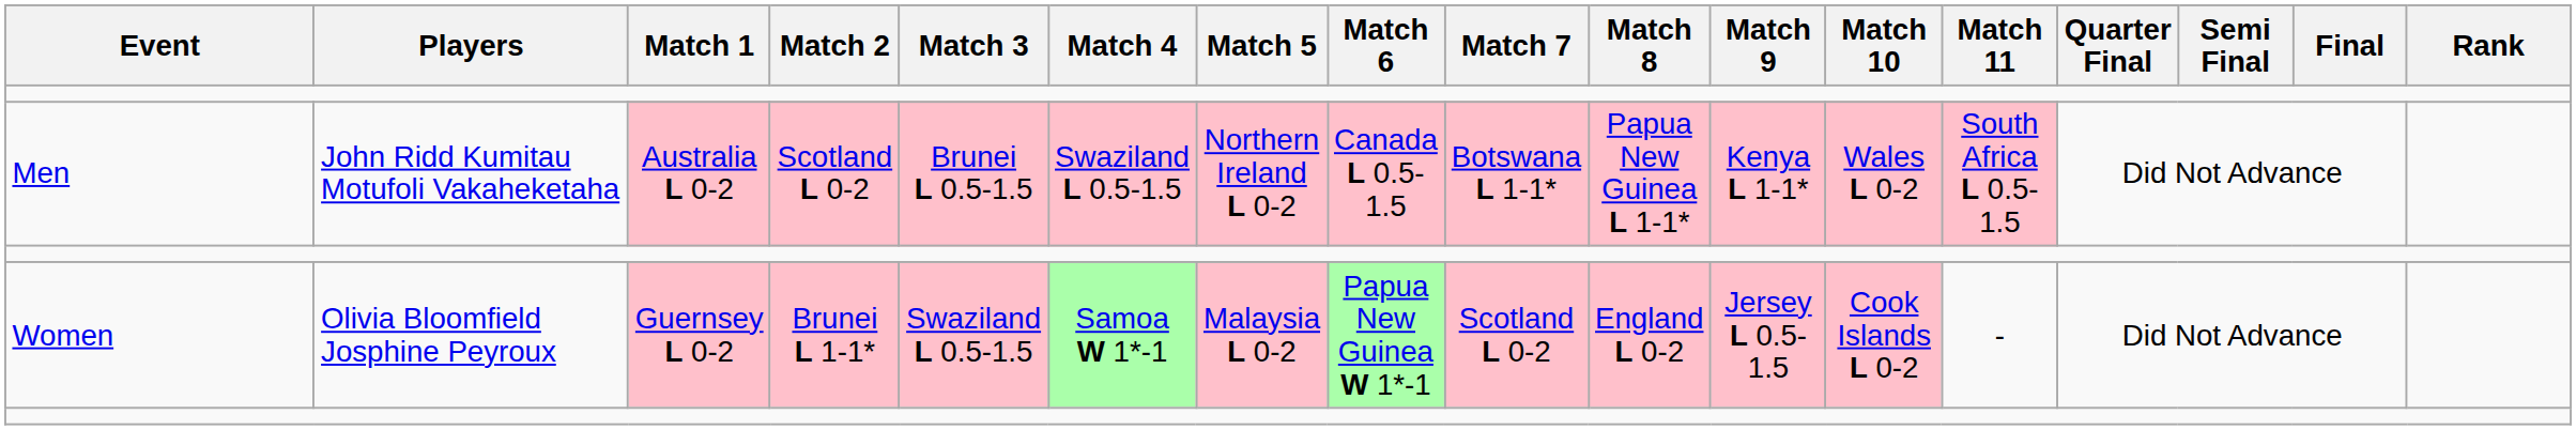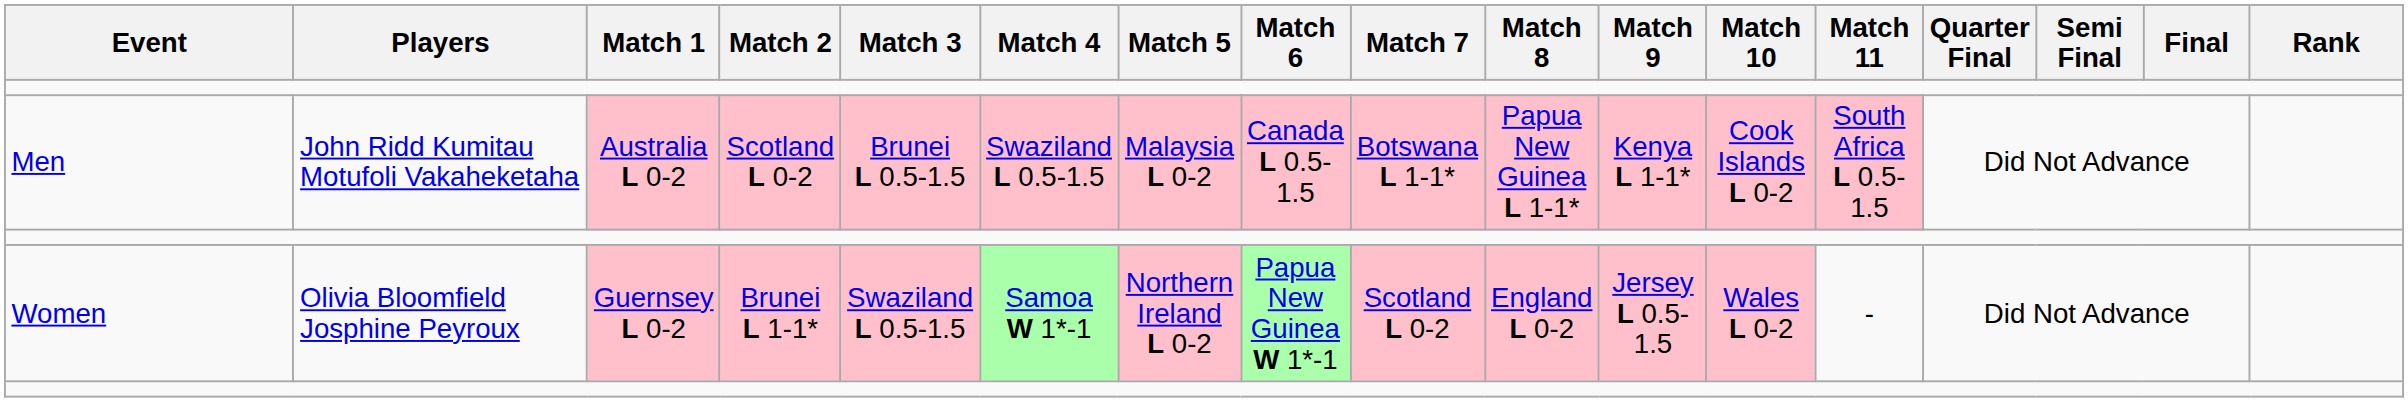Men | Match 5: Northern Ireland L 0-2 -> Malaysia L 0-2
Men | Match 10: Wales L 0-2 -> Cook Islands L 0-2
Women | Match 5: Malaysia L 0-2 -> Northern Ireland L 0-2
Women | Match 10: Cook Islands L 0-2 -> Wales L 0-2
